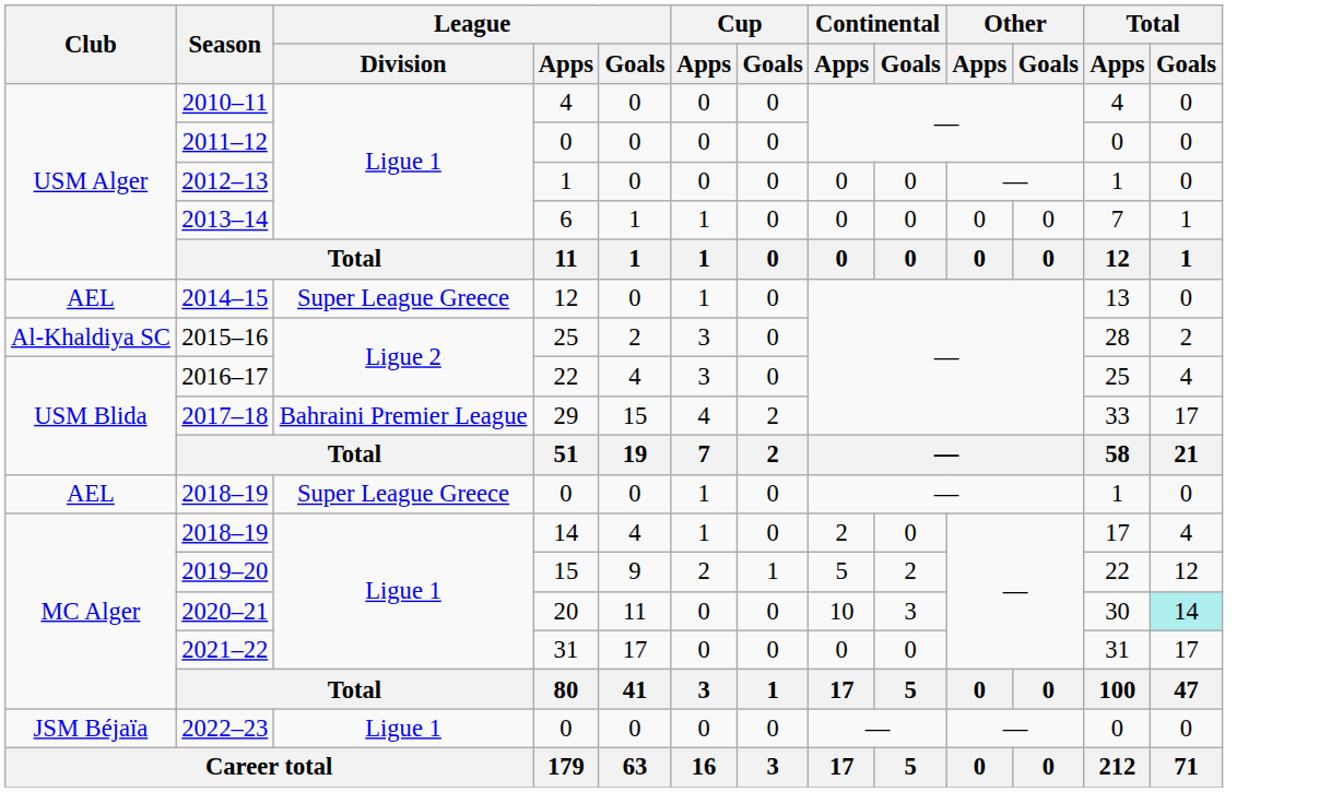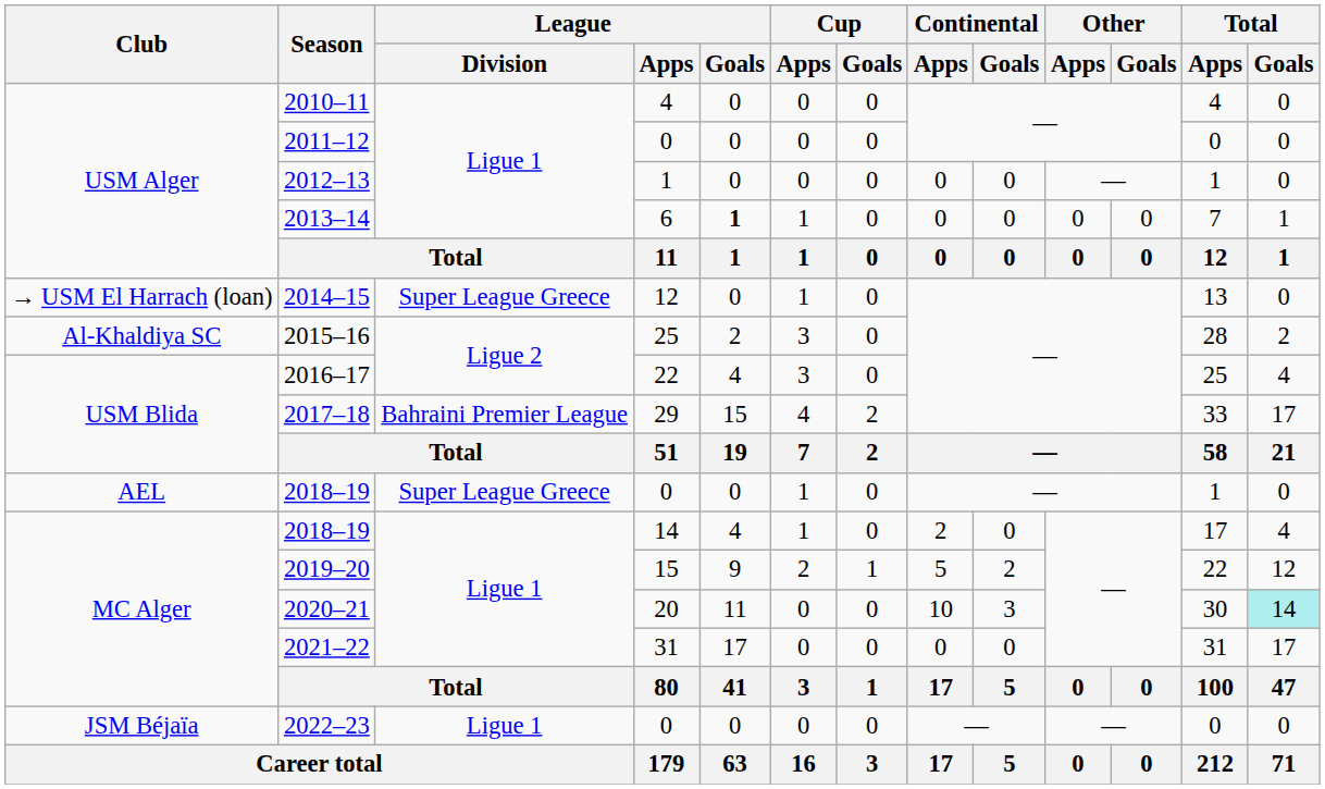2013–14 | League / Goals: normal -> bold
2014–15 | Club: AEL -> → USM El Harrach (loan)
